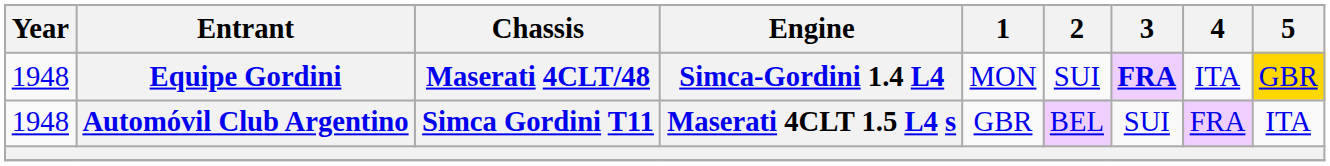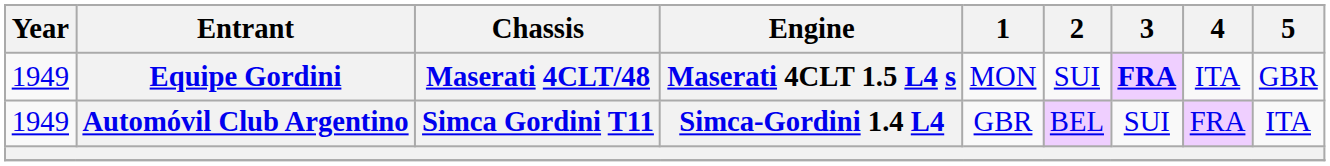Equipe Gordini | Year: 1948 -> 1949
Equipe Gordini | Engine: Simca-Gordini 1.4 L4 -> Maserati 4CLT 1.5 L4 s
Equipe Gordini | 5: gold background -> no background
Automóvil Club Argentino | Year: 1948 -> 1949
Automóvil Club Argentino | Engine: Maserati 4CLT 1.5 L4 s -> Simca-Gordini 1.4 L4
